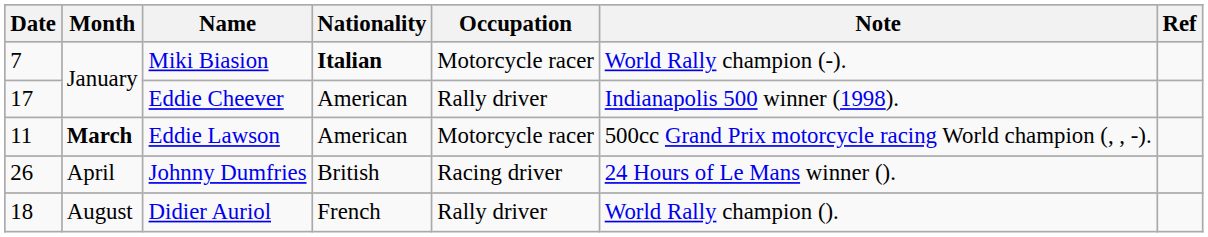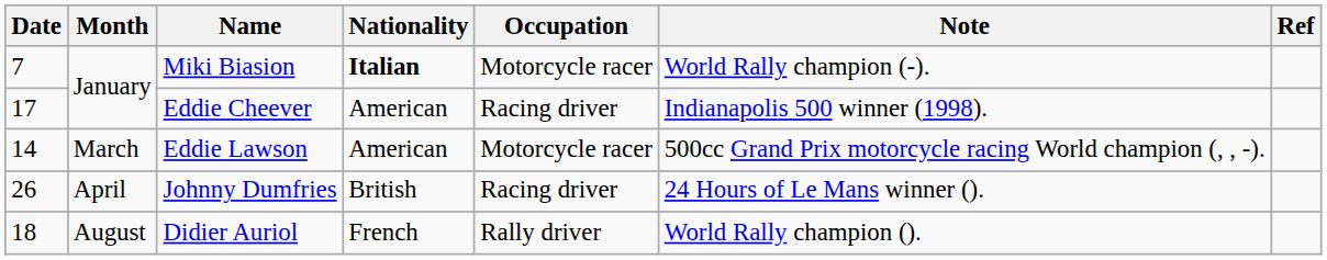Eddie Cheever | Occupation: Rally driver -> Racing driver
Eddie Lawson | Date: 11 -> 14
Eddie Lawson | Month: bold -> normal
